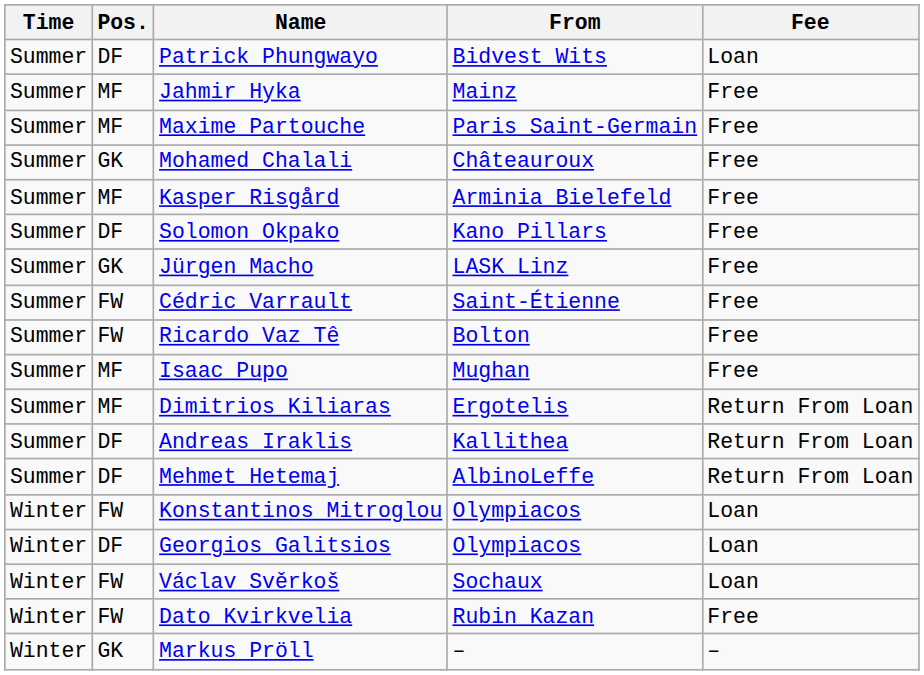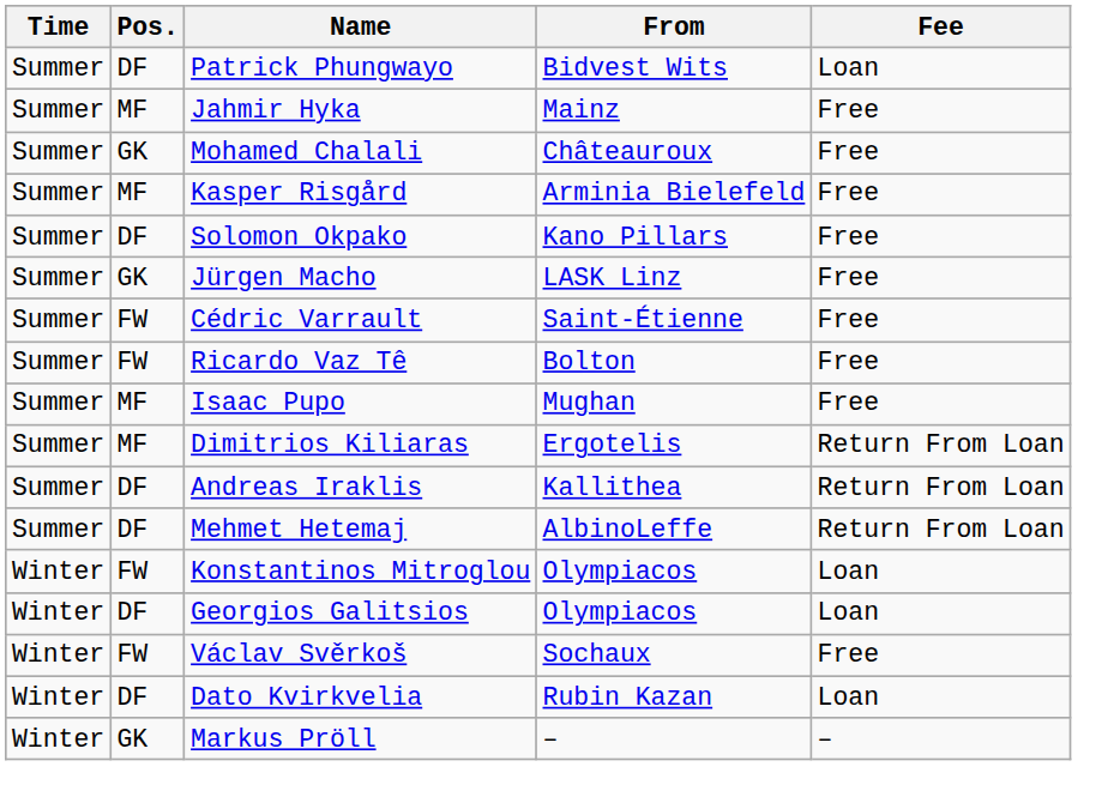- row: Summer | MF | Maxime Partouche | Paris Saint-Germain | Free
Václav Svěrkoš | Fee: Loan -> Free
Dato Kvirkvelia | Pos.: FW -> DF
Dato Kvirkvelia | Fee: Free -> Loan
